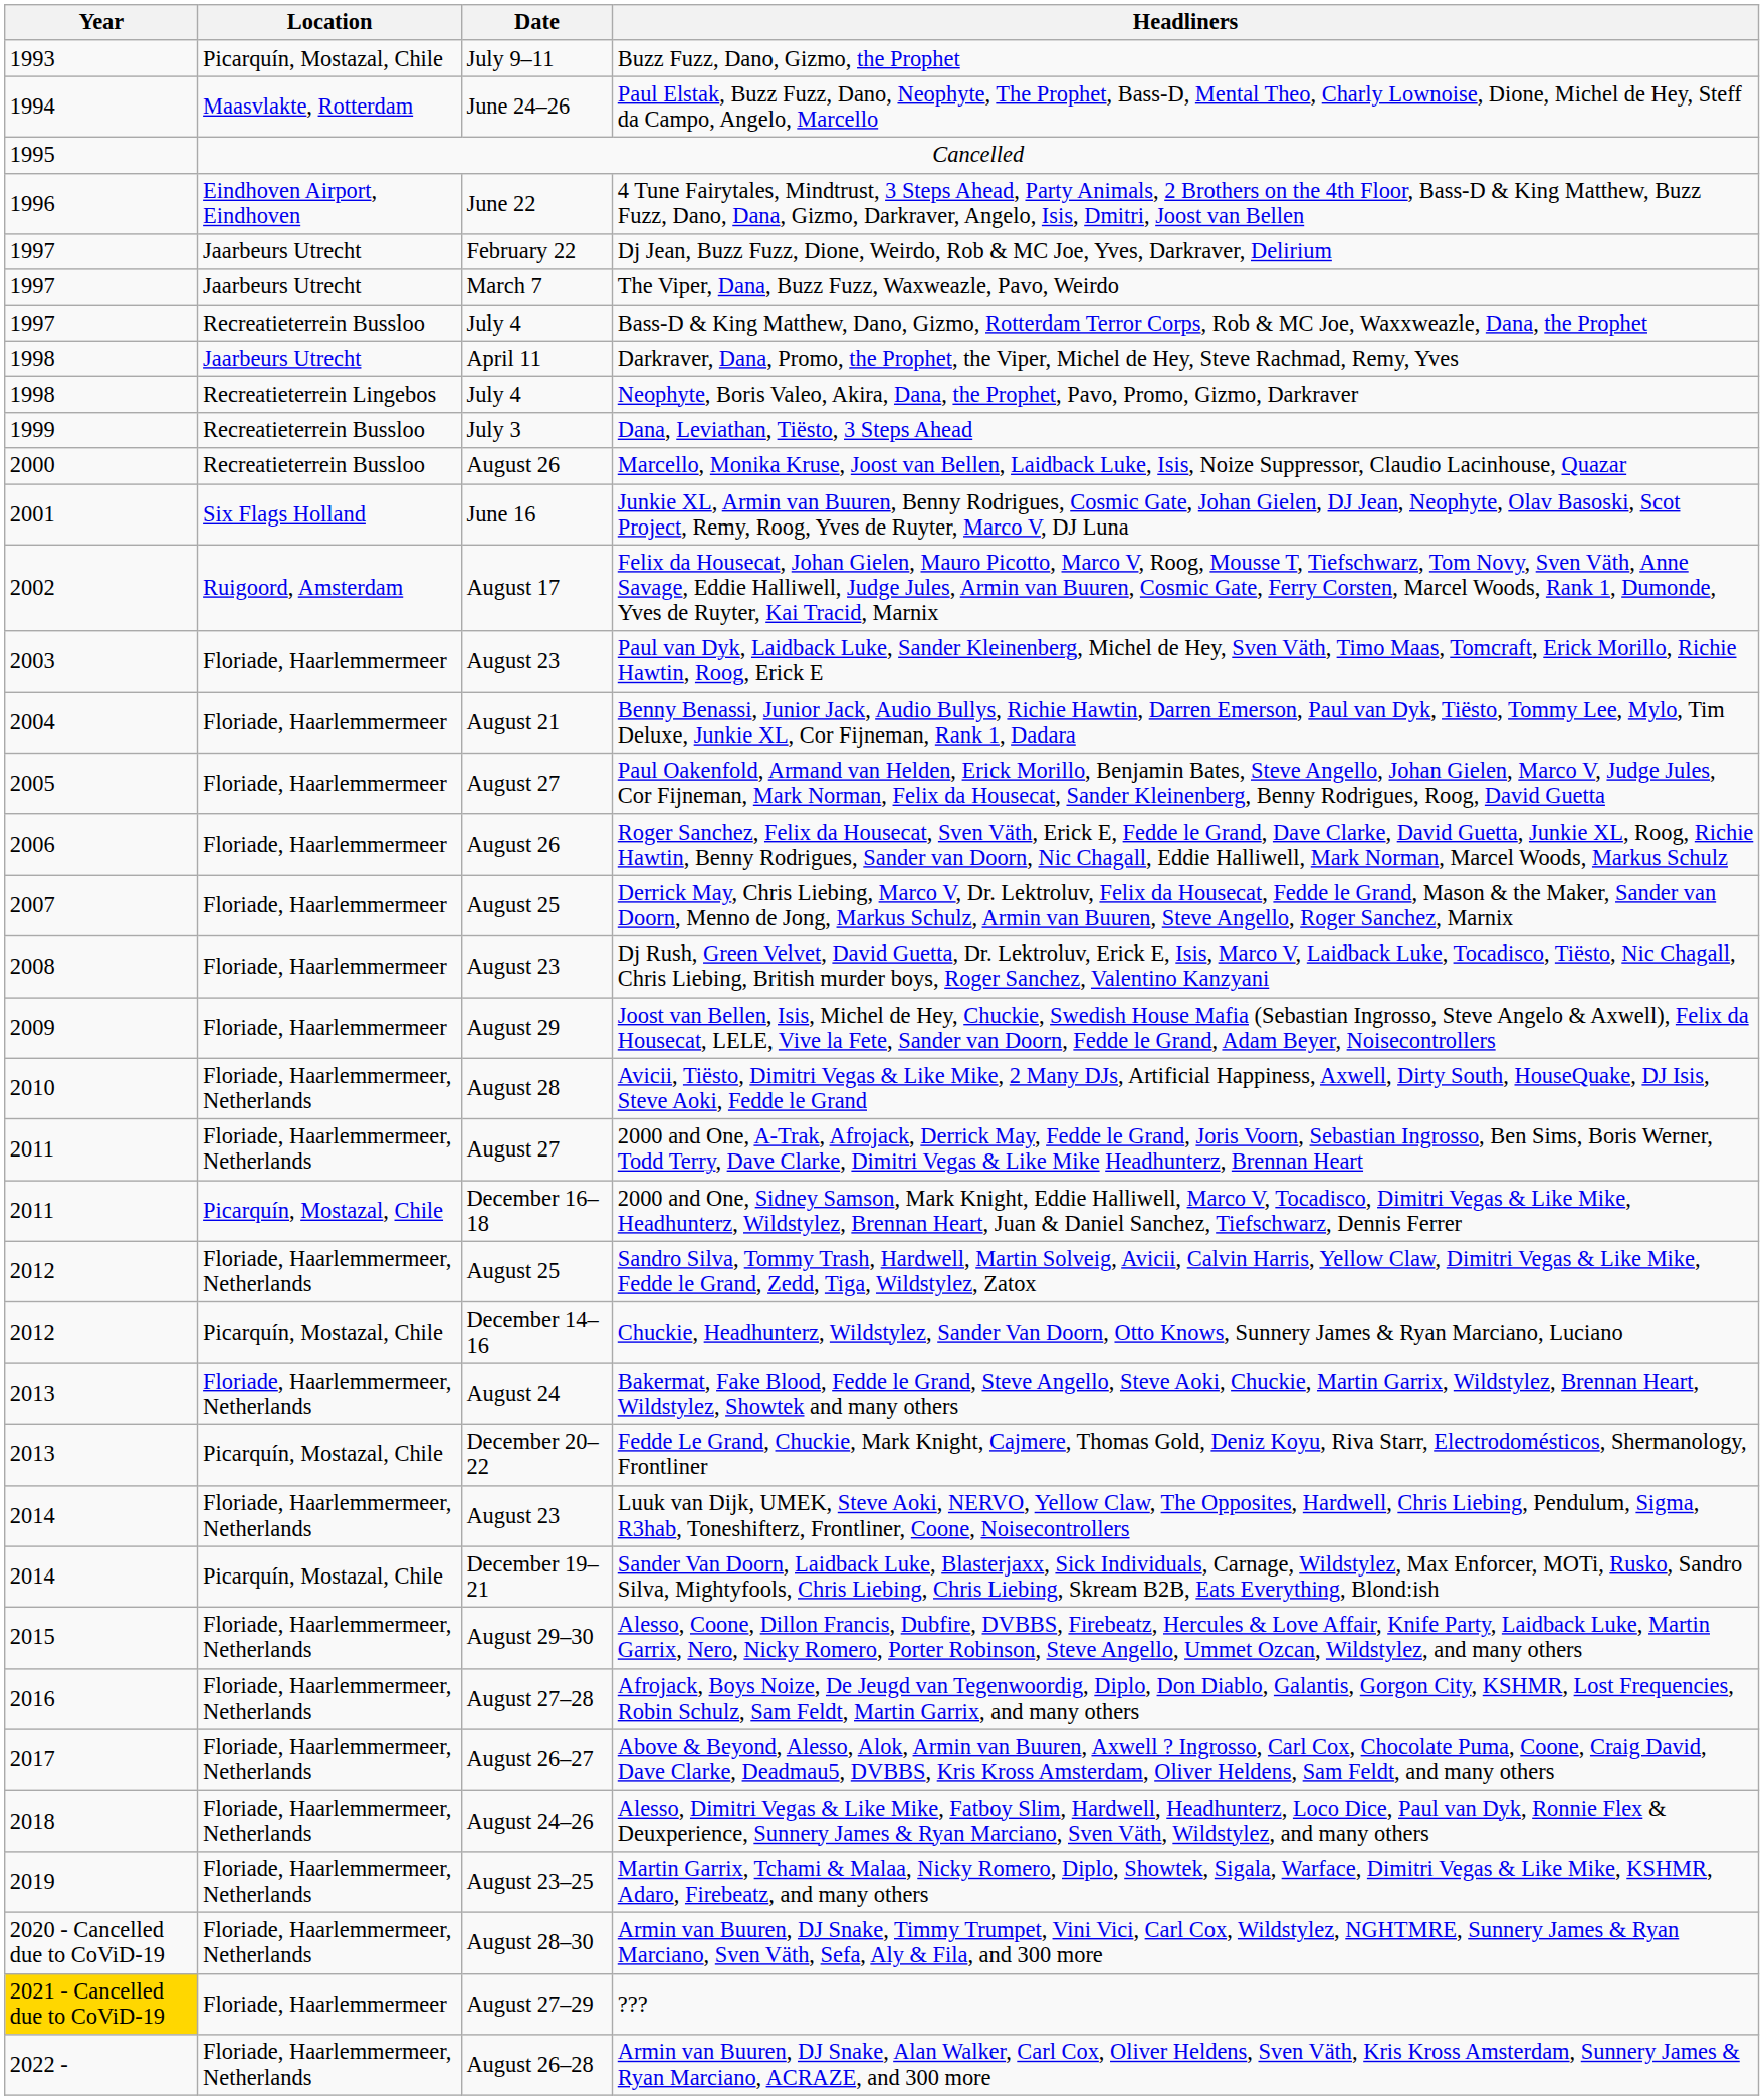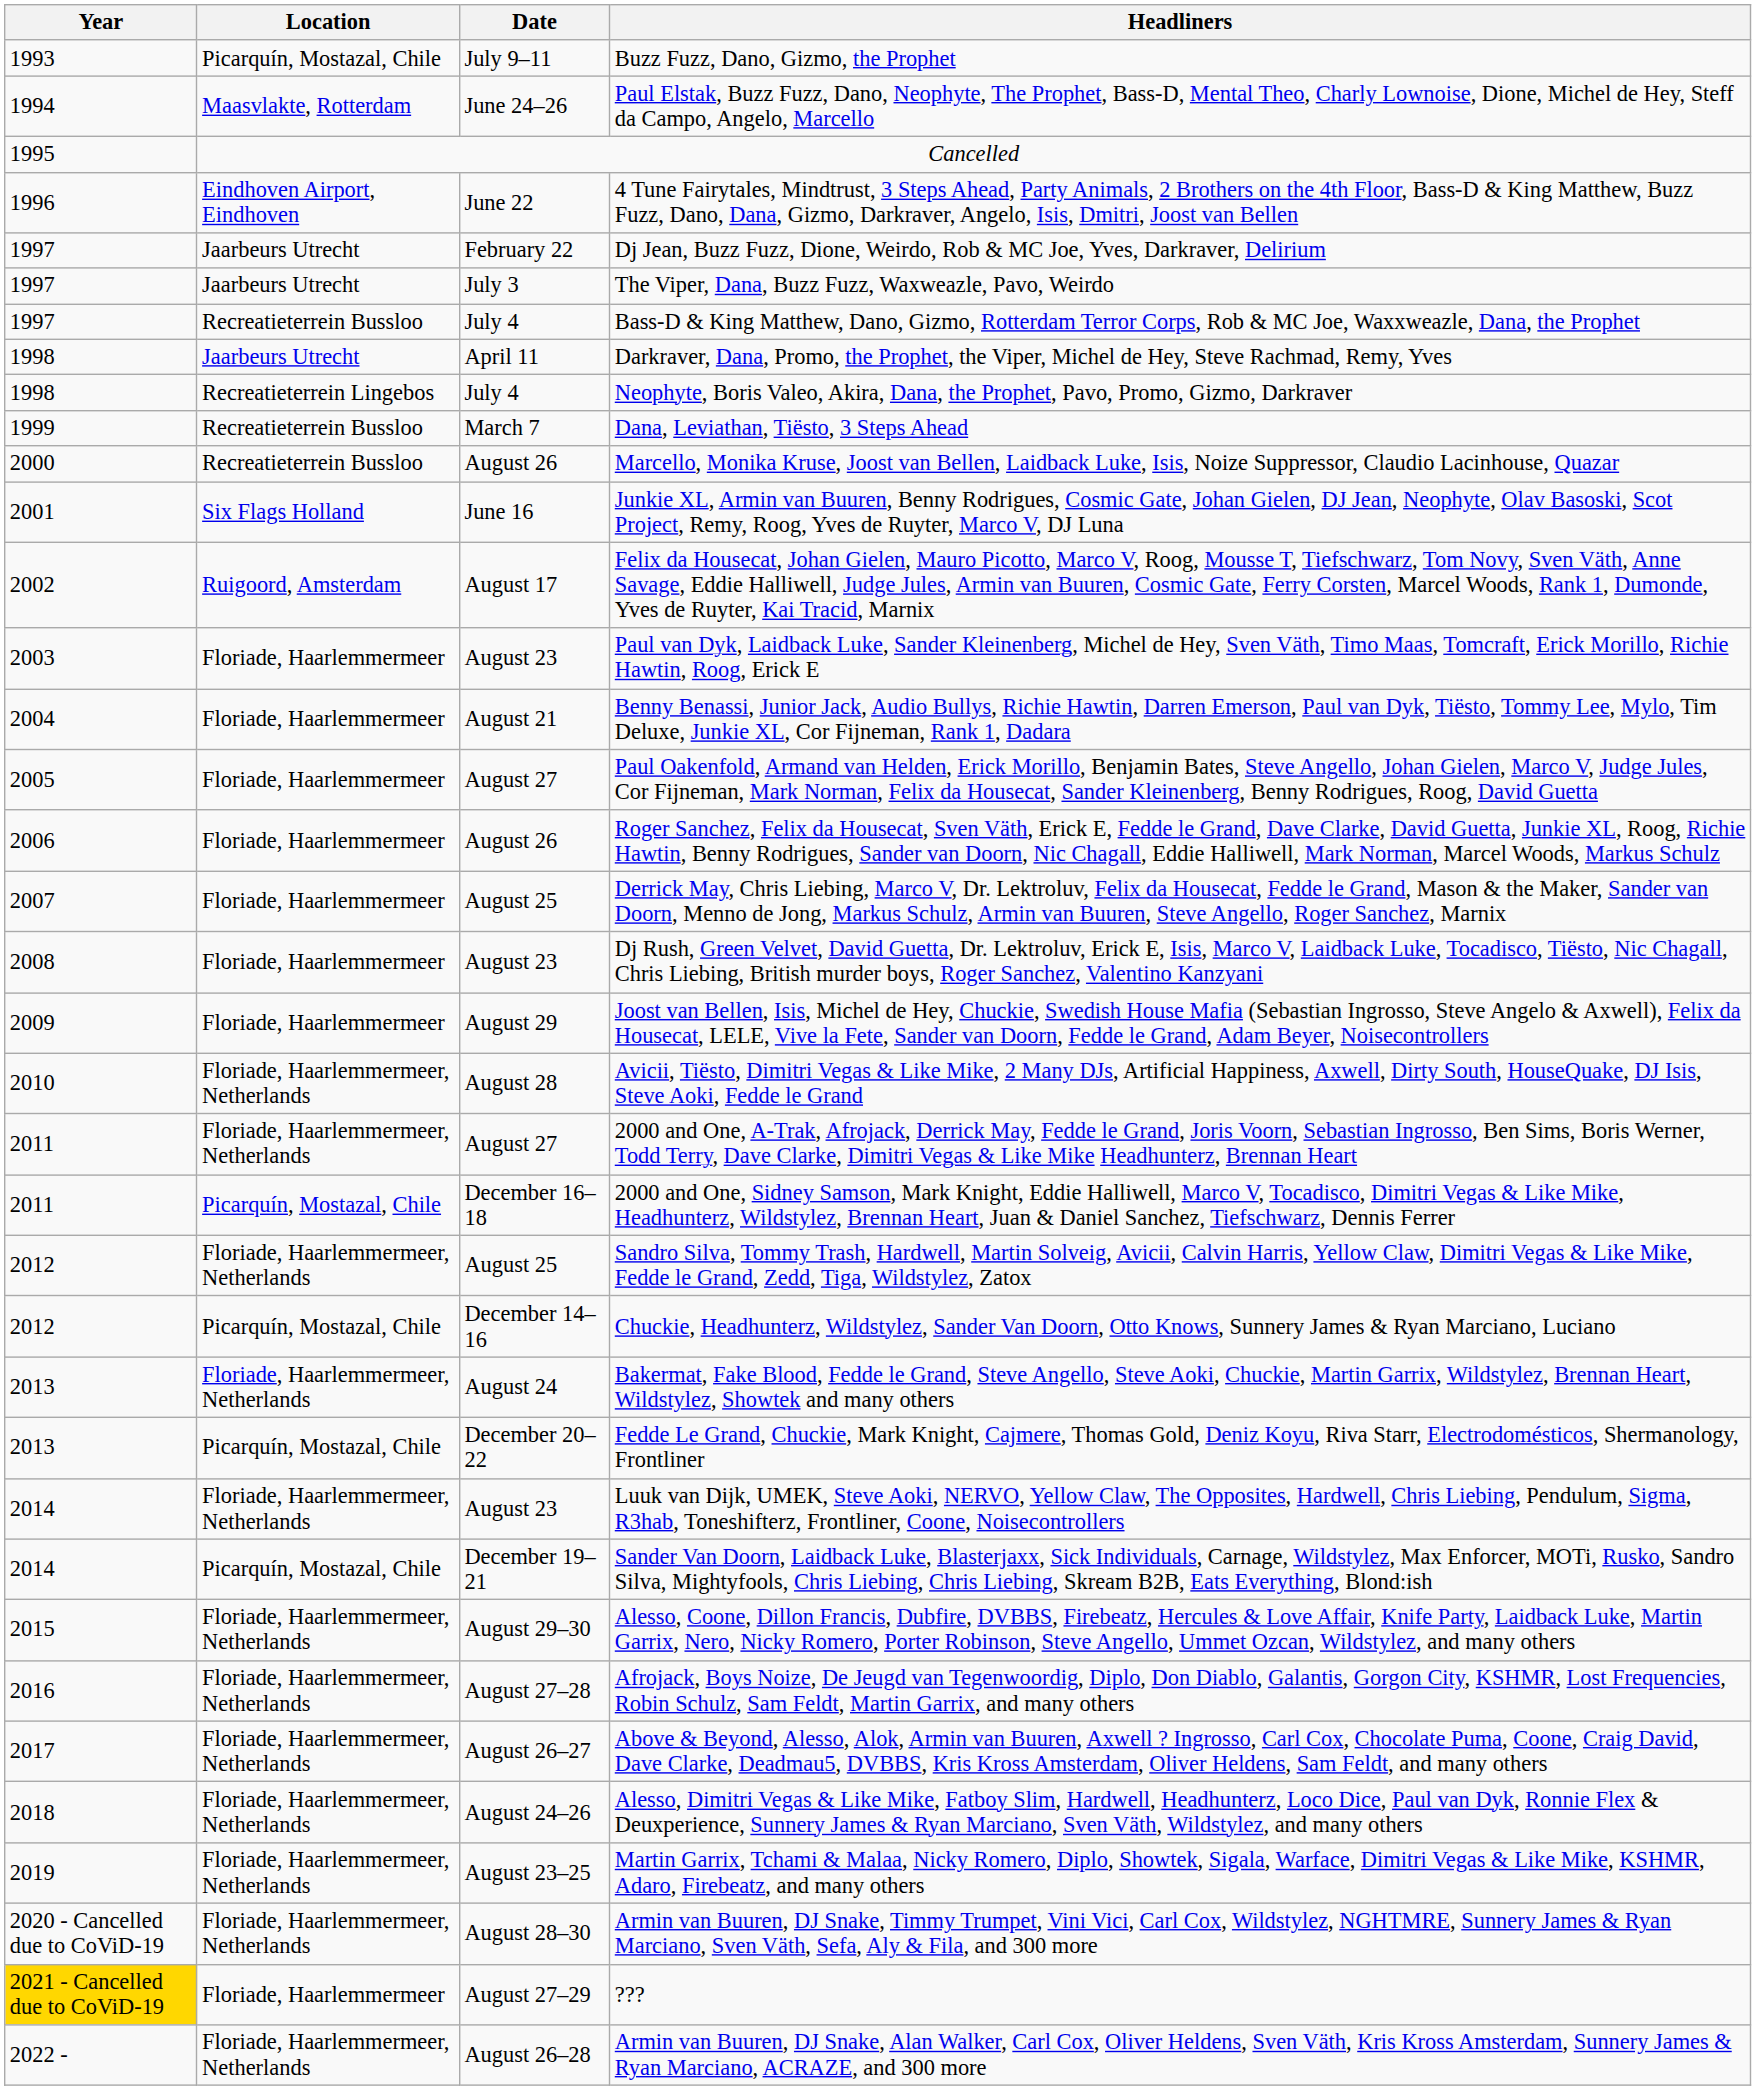The Viper, Dana, Buzz Fuzz, Waxweazle, Pavo, Weirdo | Date: March 7 -> July 3
Dana, Leviathan, Tiësto, 3 Steps Ahead | Date: July 3 -> March 7
